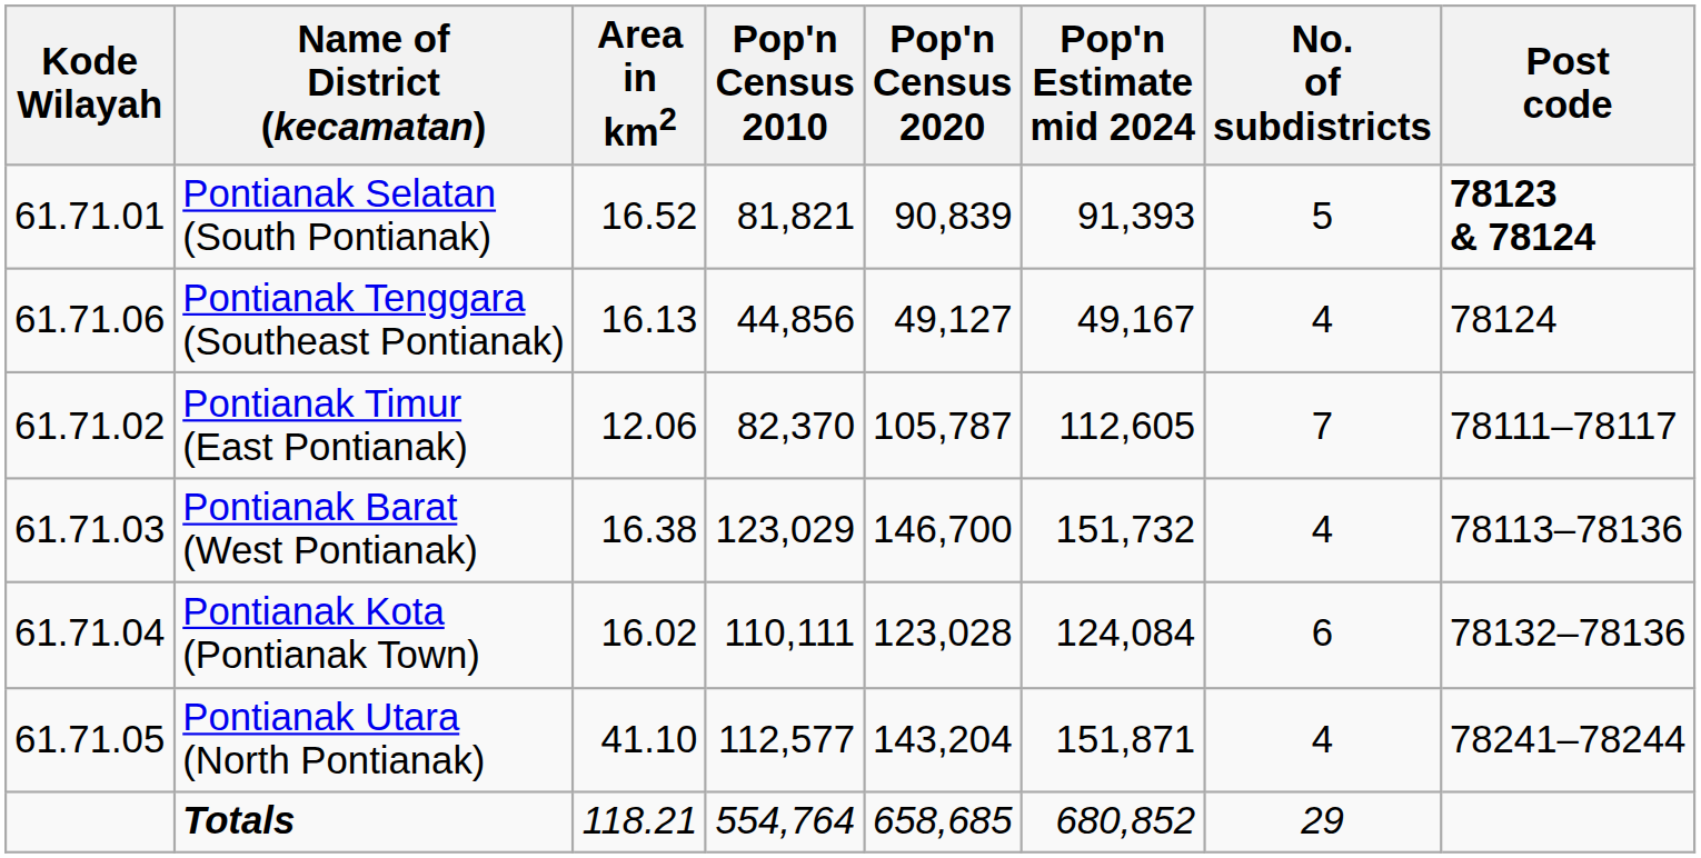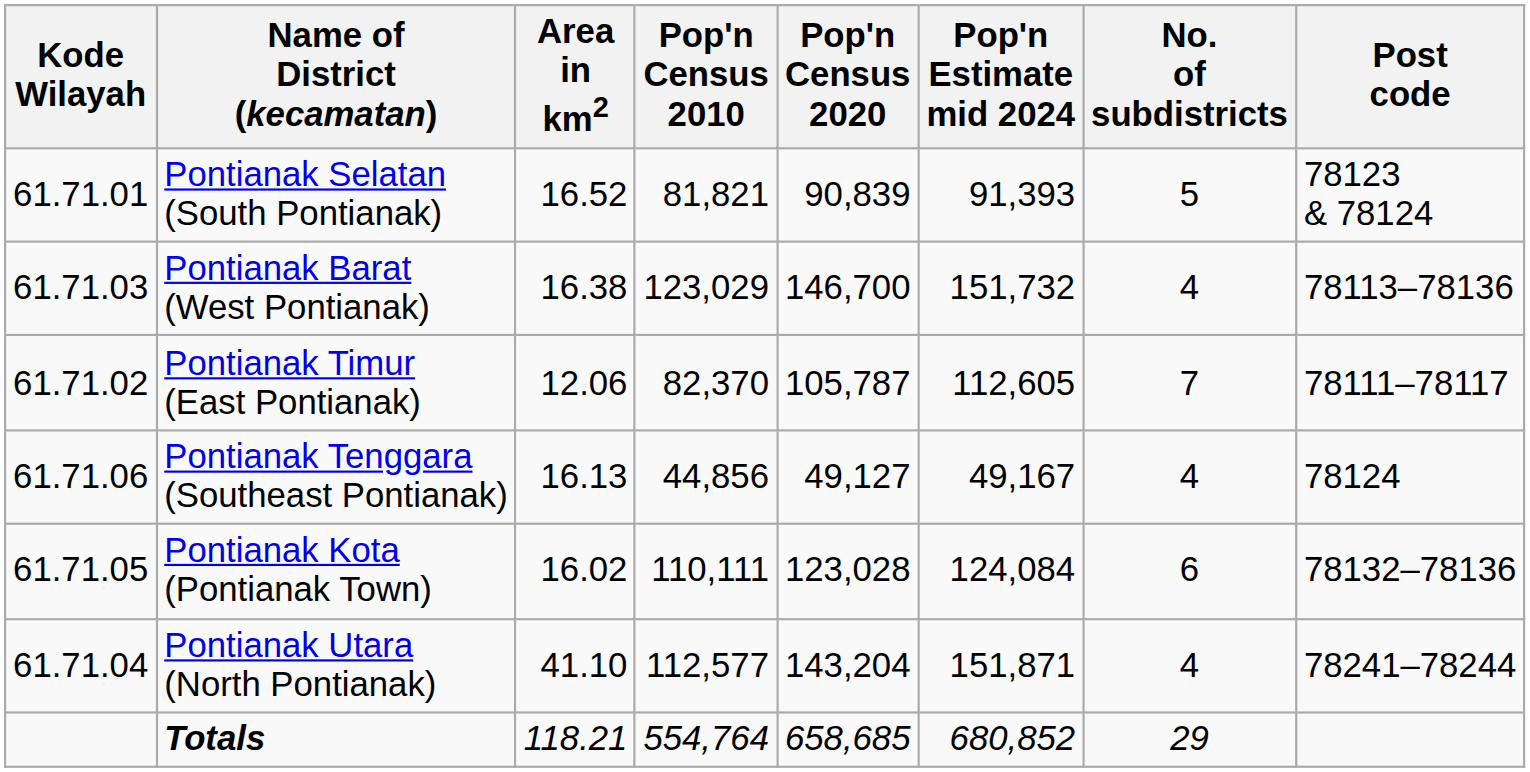Pontianak Selatan (South Pontianak) | Post code: bold -> normal
rows swapped: Pontianak Tenggara (Southeast Pontianak) <-> Pontianak Barat (West Pontianak)
Pontianak Kota (Pontianak Town) | Kode Wilayah: 61.71.04 -> 61.71.05
Pontianak Utara (North Pontianak) | Kode Wilayah: 61.71.05 -> 61.71.04
